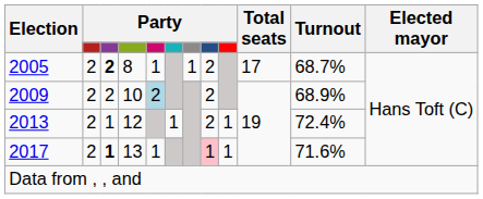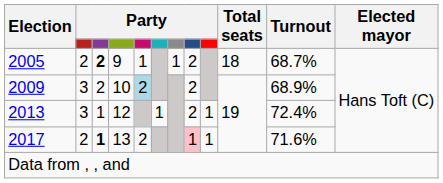2005 | column 4: 8 -> 9
2005 | Total seats: 17 -> 18
2009 | column 2: 2 -> 3
2013 | column 2: 2 -> 3
2017 | column 5: 1 -> 2
